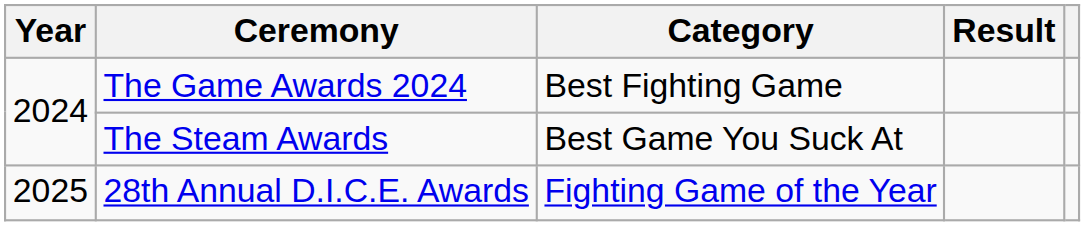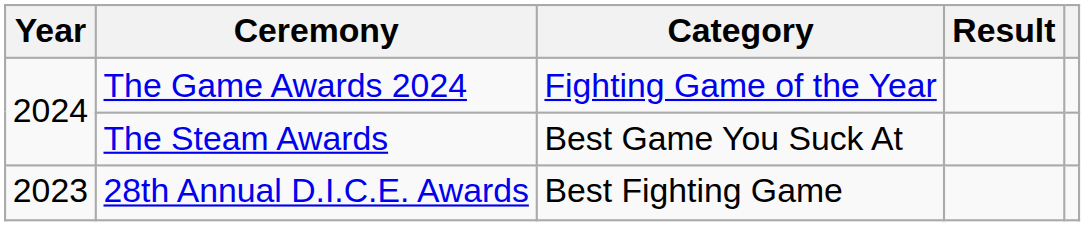The Game Awards 2024 | Category: Best Fighting Game -> Fighting Game of the Year
28th Annual D.I.C.E. Awards | Year: 2025 -> 2023
28th Annual D.I.C.E. Awards | Category: Fighting Game of the Year -> Best Fighting Game
